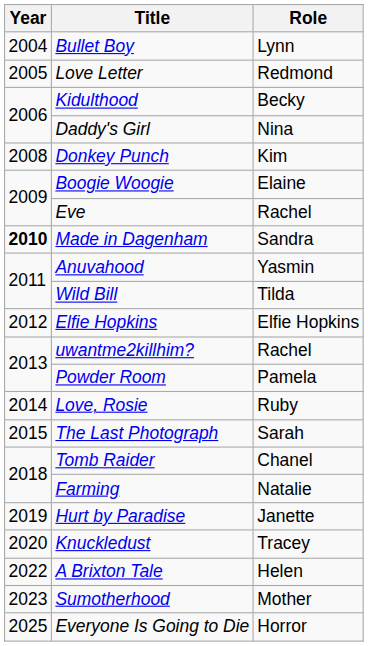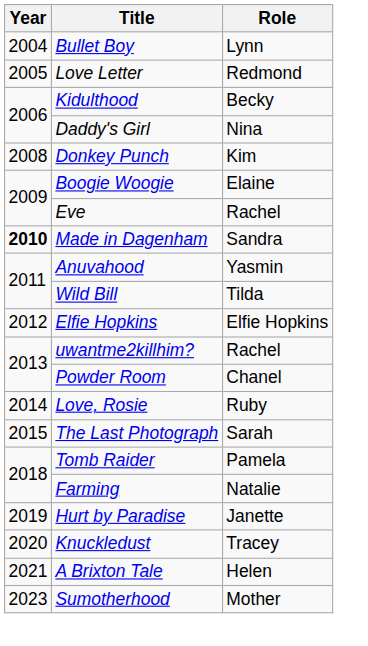Powder Room | Role: Pamela -> Chanel
Tomb Raider | Role: Chanel -> Pamela
A Brixton Tale | Year: 2022 -> 2021
- row: 2025 | Everyone Is Going to Die | Horror
